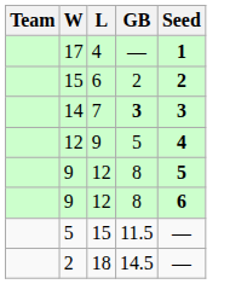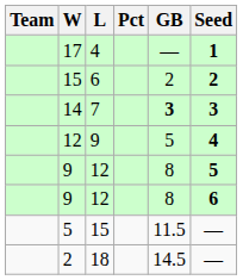+ column: Pct
